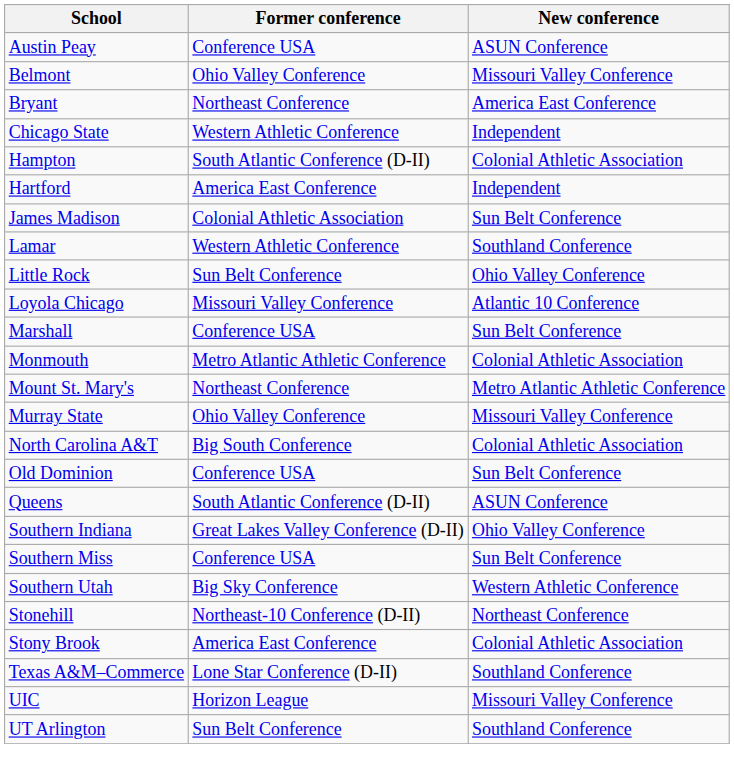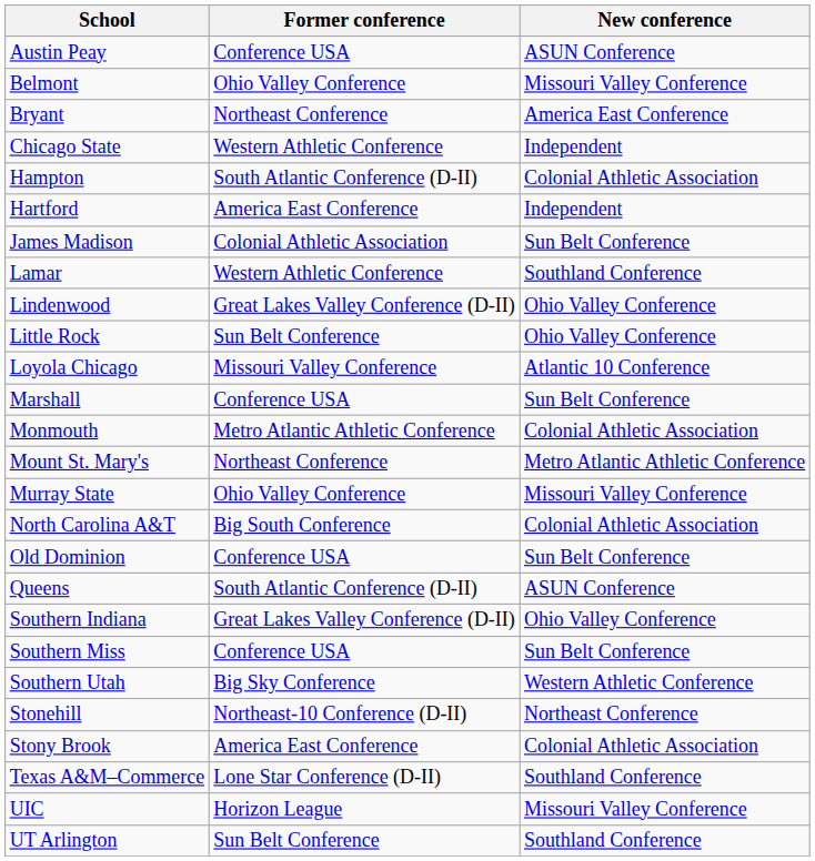+ row: Lindenwood | Great Lakes Valley Conference (D-II) | Ohio Valley Conference
